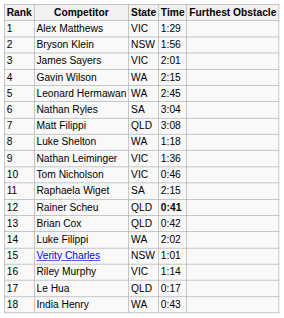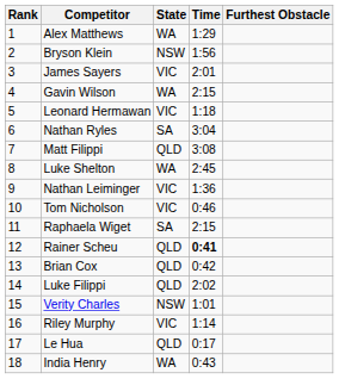Alex Matthews | State: VIC -> WA
Leonard Hermawan | State: WA -> VIC
Leonard Hermawan | Time: 2:45 -> 1:18
Luke Shelton | Time: 1:18 -> 2:45
Luke Filippi | State: WA -> QLD
